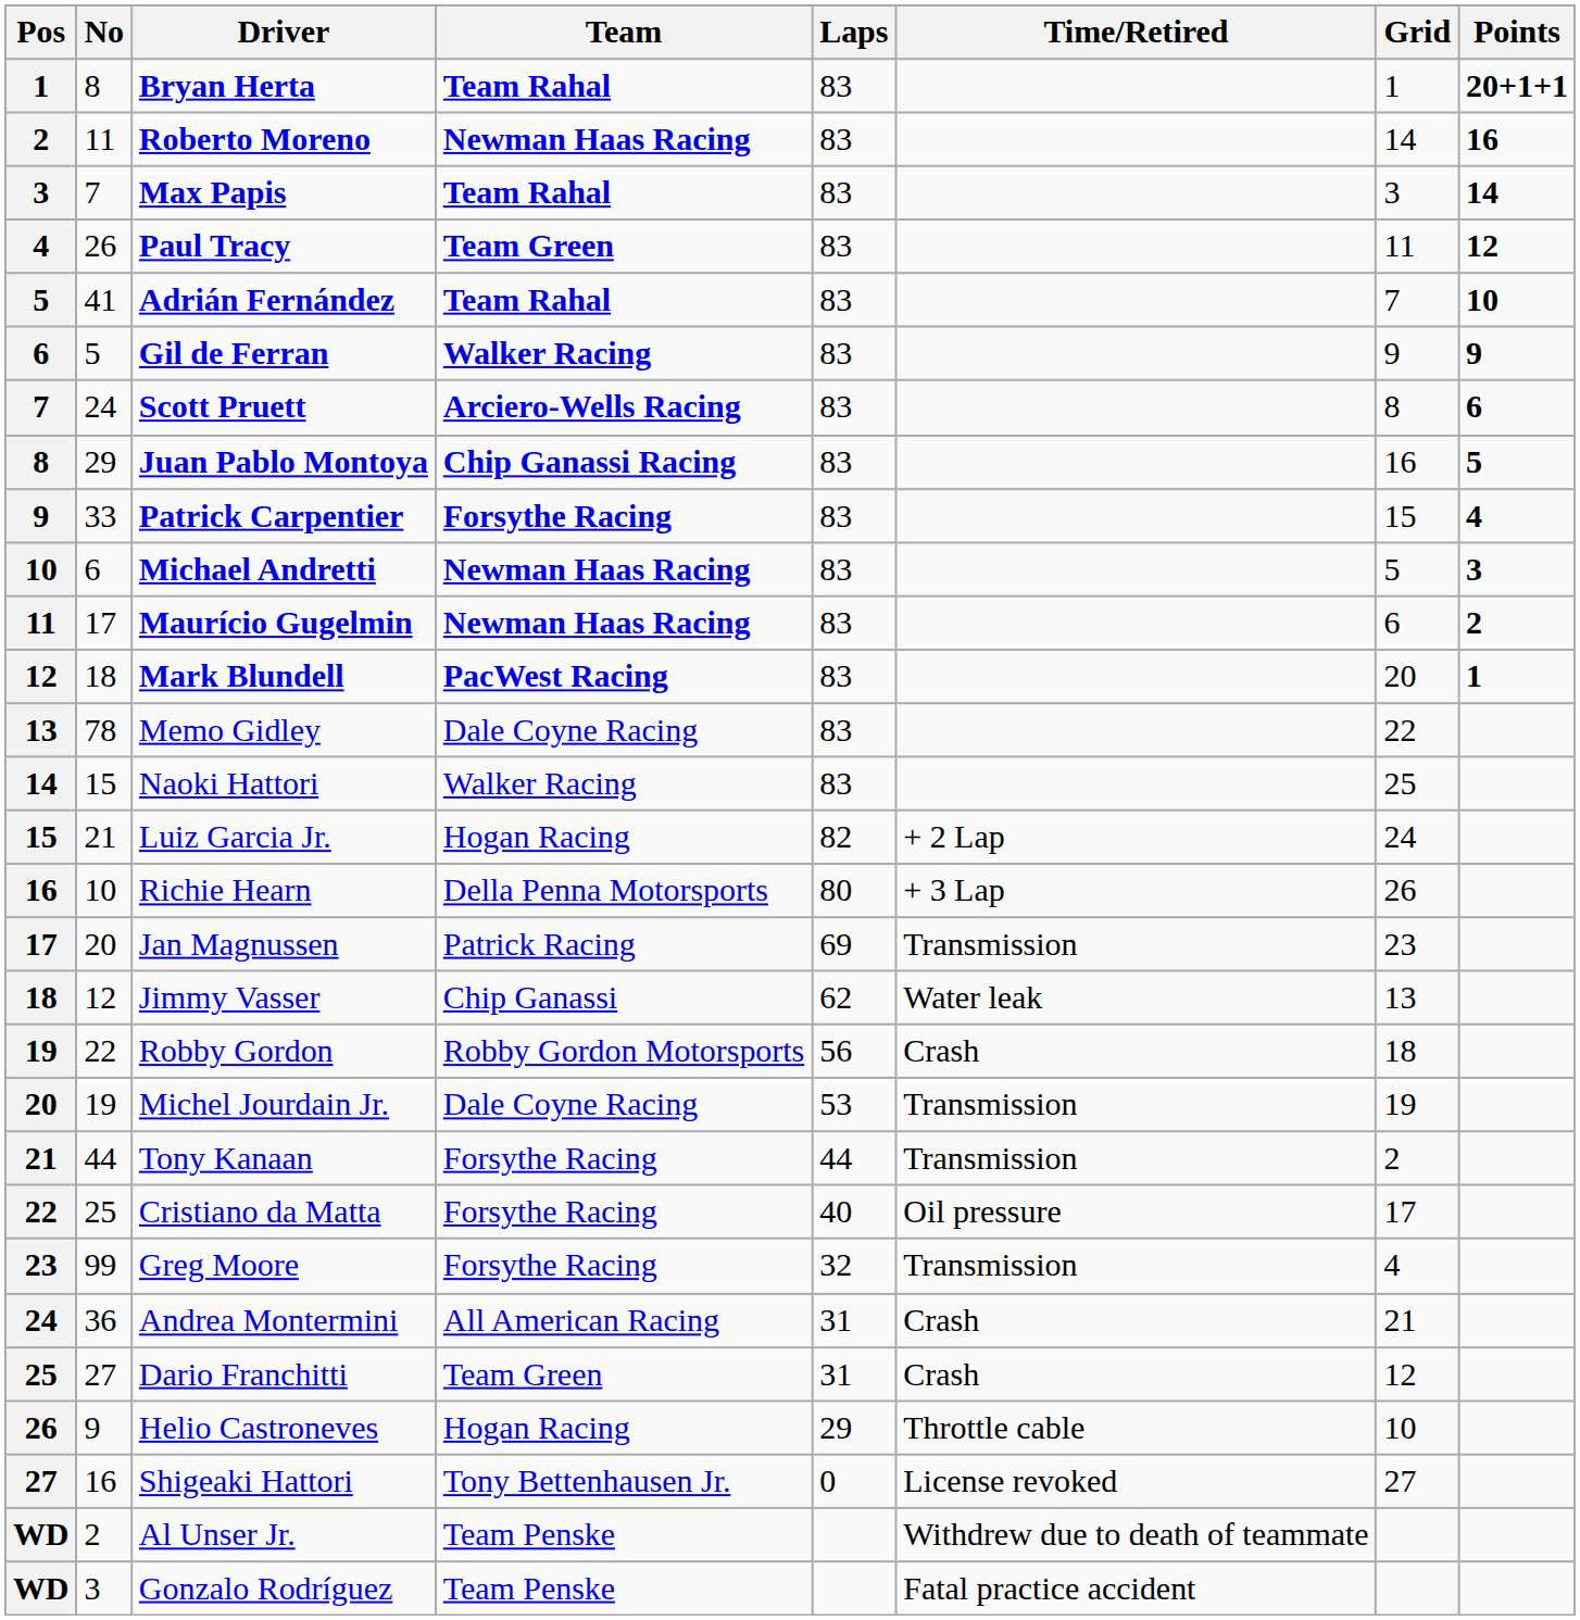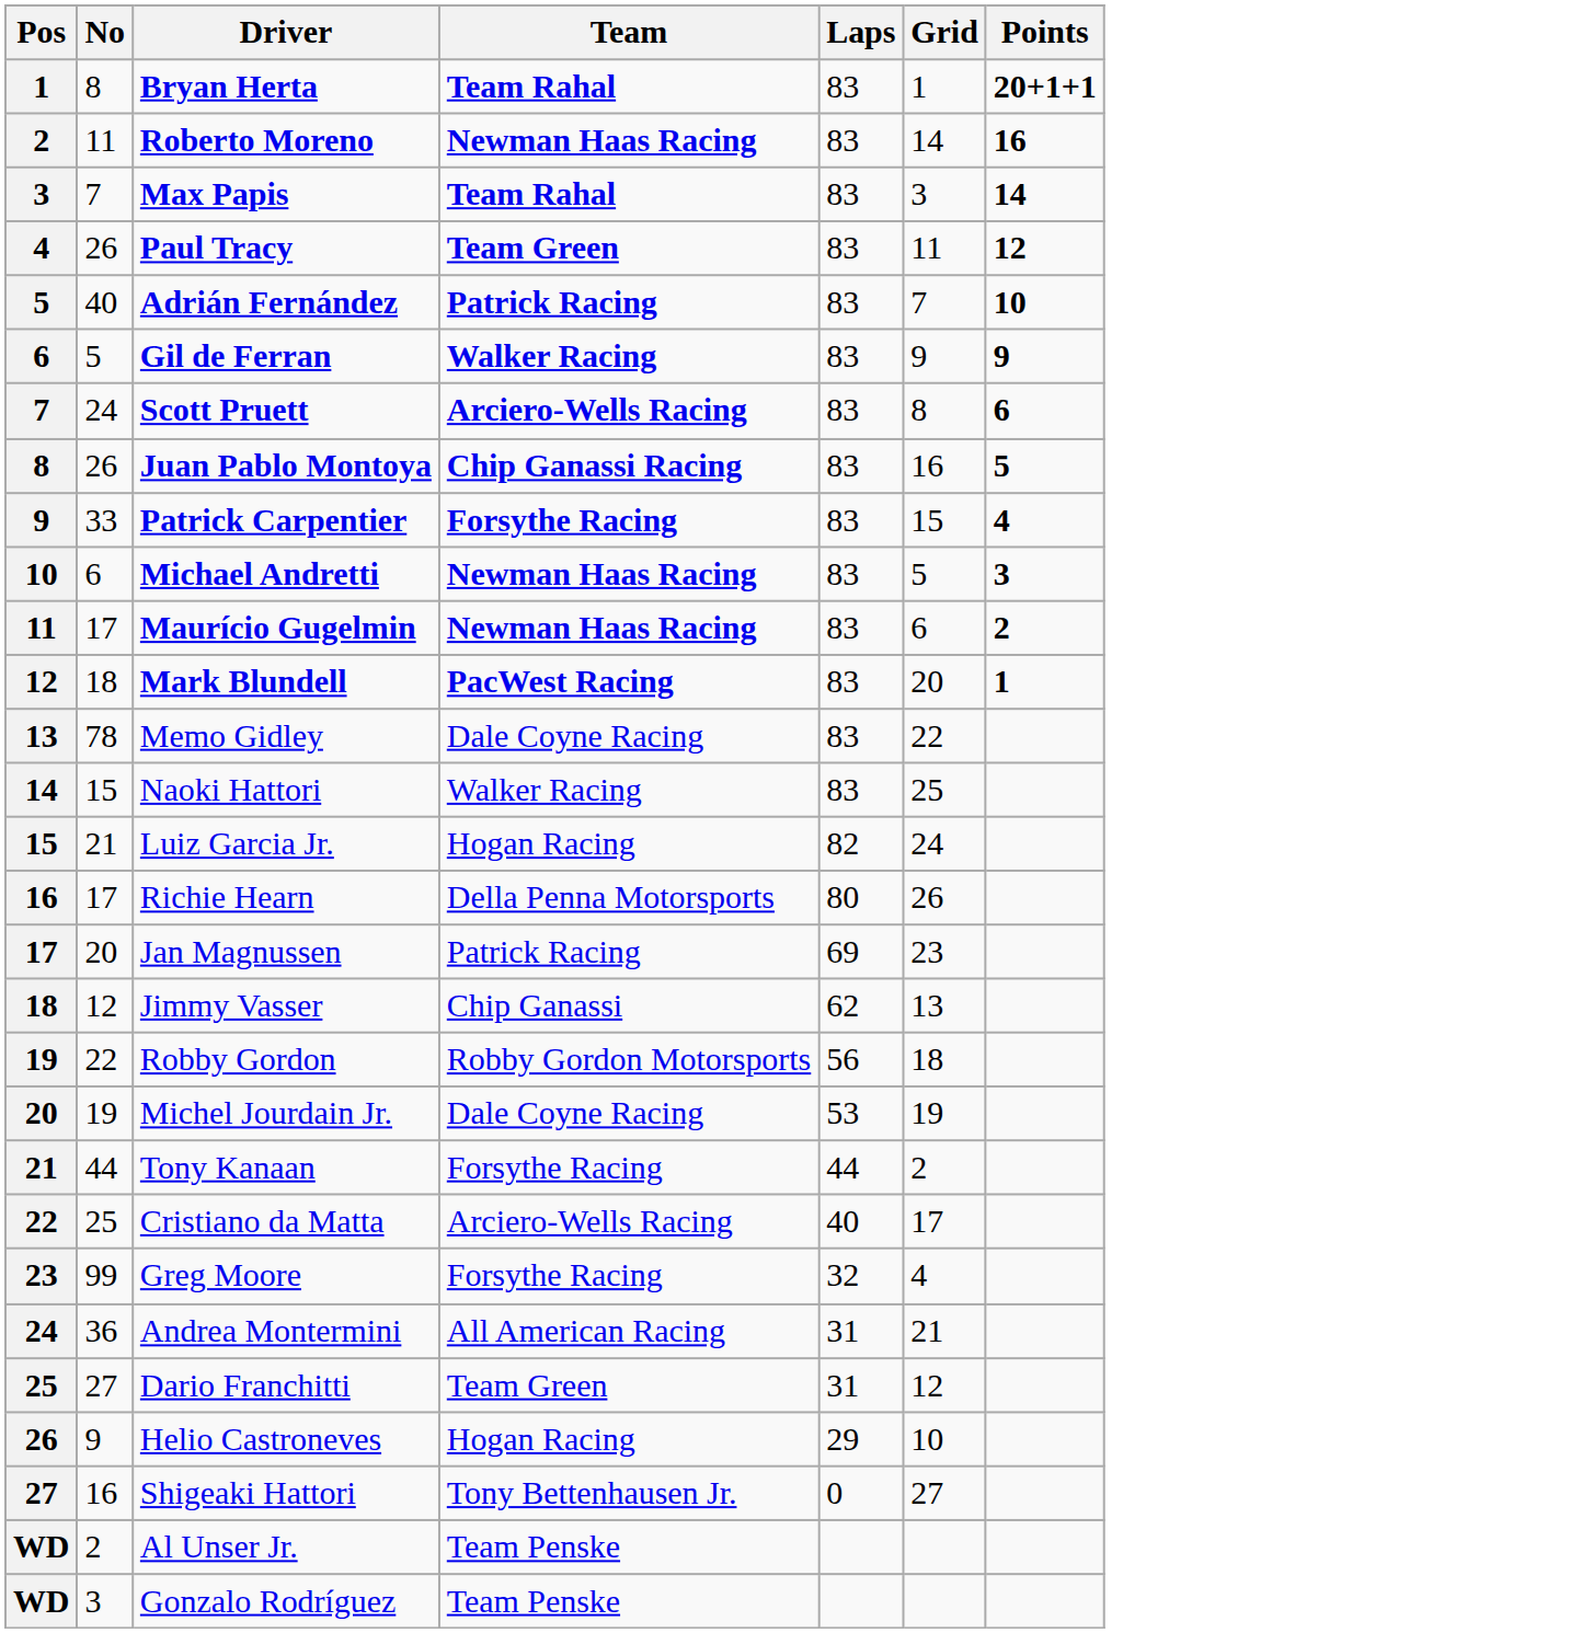- column: Time/Retired | + 2 Lap | + 3 Lap | Transmission | Water leak | Crash | Transmission | Transmission | Oil pressure | Transmission | Crash | Crash | Throttle cable | License revoked | Withdrew due to death of teammate | Fatal practice accident
Adrián Fernández | No: 41 -> 40
Adrián Fernández | Team: Team Rahal -> Patrick Racing
Juan Pablo Montoya | No: 29 -> 26
Richie Hearn | No: 10 -> 17
Cristiano da Matta | Team: Forsythe Racing -> Arciero-Wells Racing
